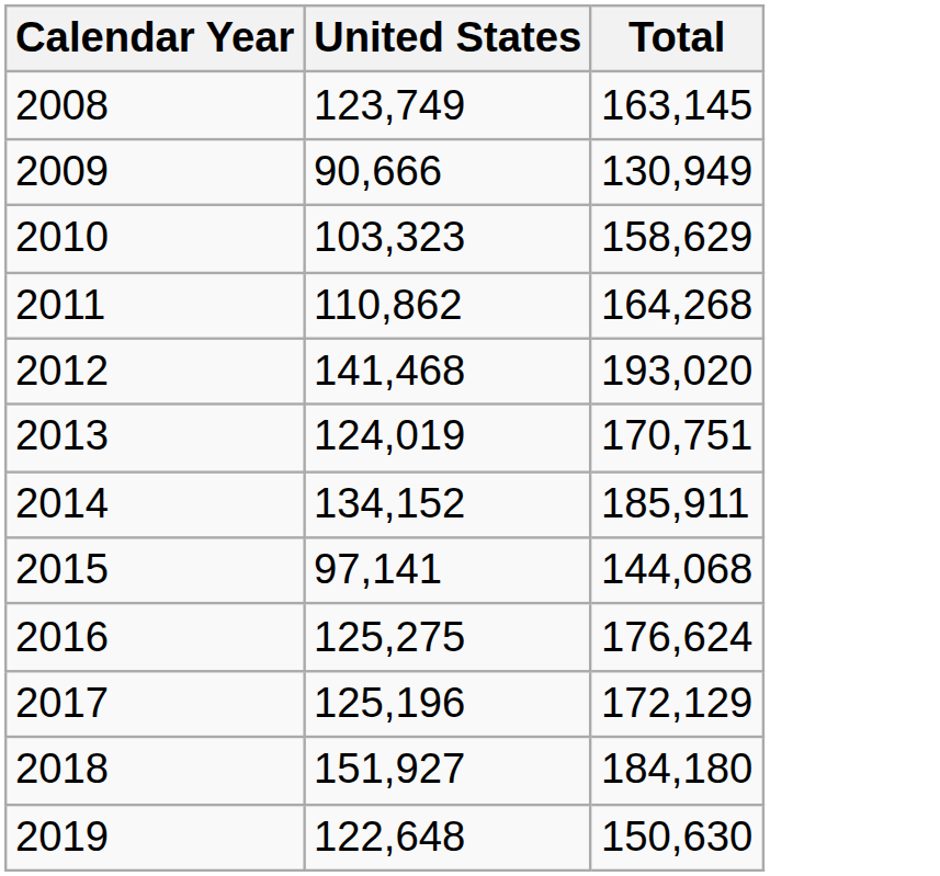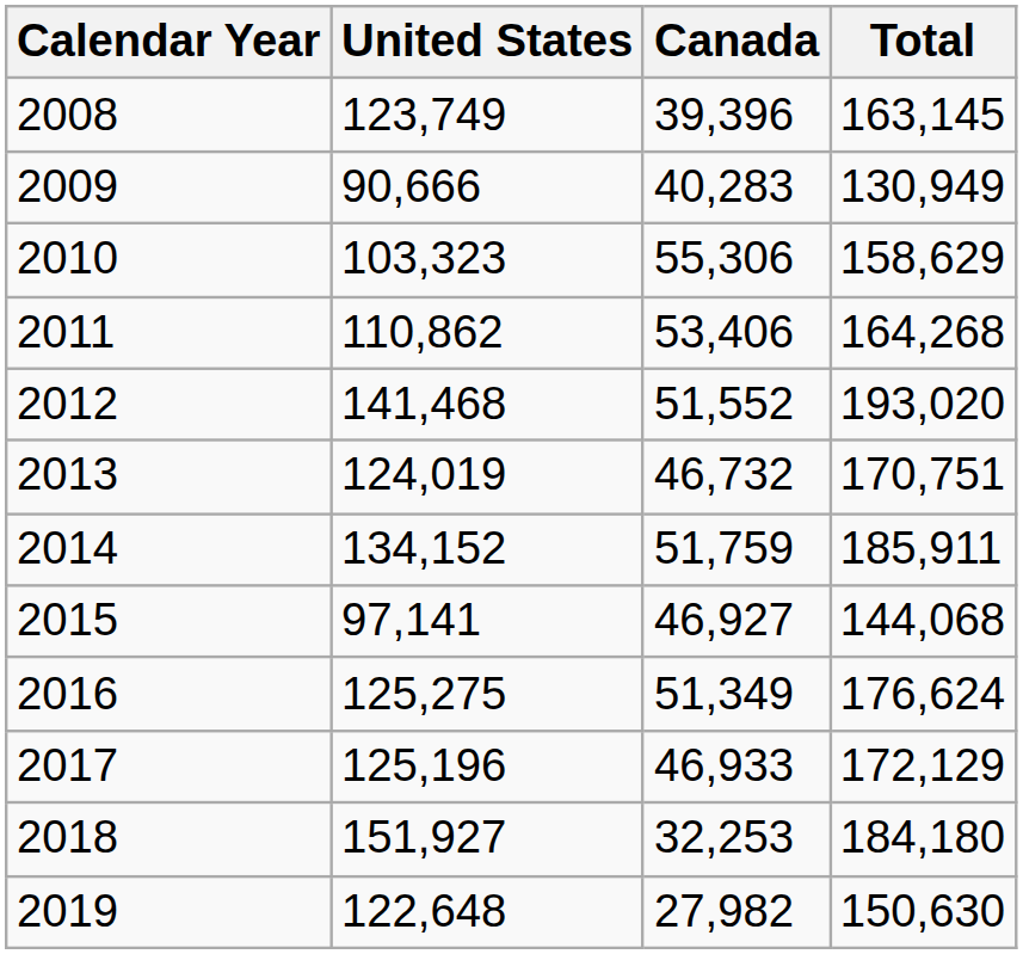+ column: Canada | 39,396 | 40,283 | 55,306 | 53,406 | 51,552 | 46,732 | 51,759 | 46,927 | 51,349 | 46,933 | 32,253 | 27,982
